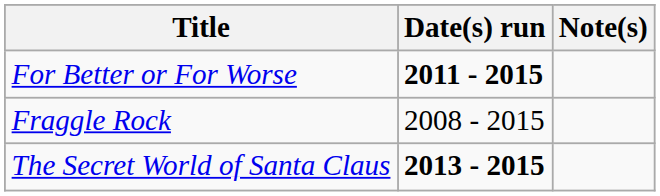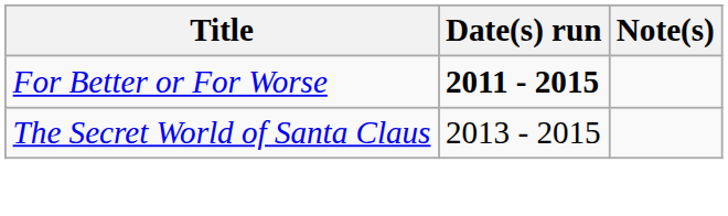- row: Fraggle Rock | 2008 - 2015
The Secret World of Santa Claus | Date(s) run: bold -> normal
